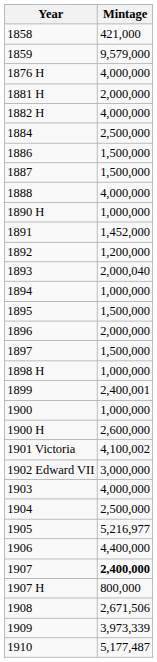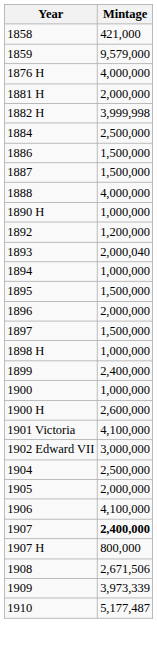1882 H | Mintage: 4,000,000 -> 3,999,998
- row: 1891 | 1,452,000
1899 | Mintage: 2,400,001 -> 2,400,000
1901 Victoria | Mintage: 4,100,002 -> 4,100,000
- row: 1903 | 4,000,000
1905 | Mintage: 5,216,977 -> 2,000,000
1906 | Mintage: 4,400,000 -> 4,100,000
